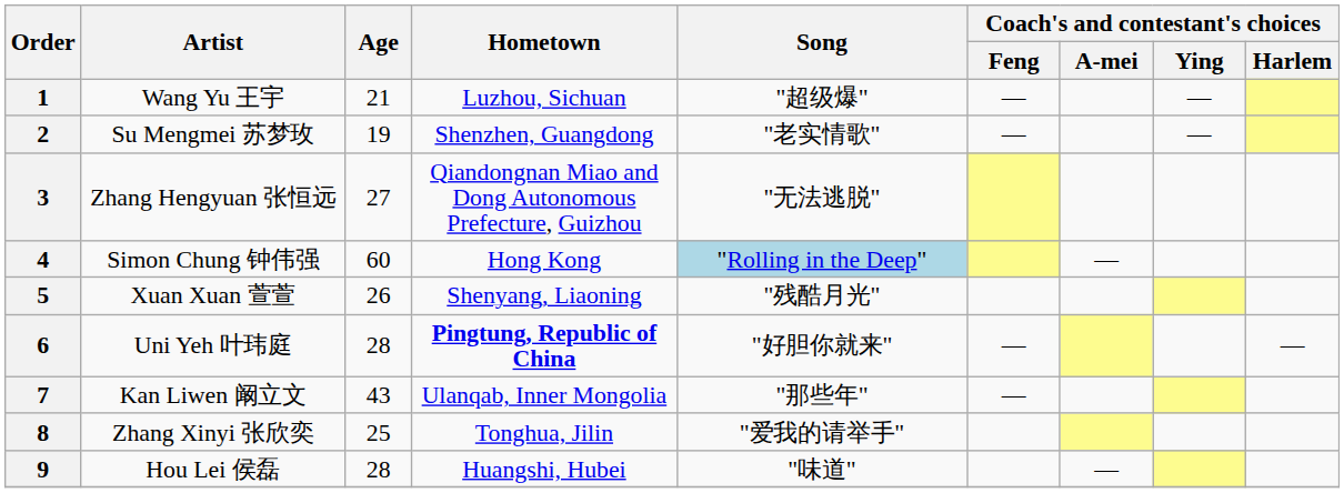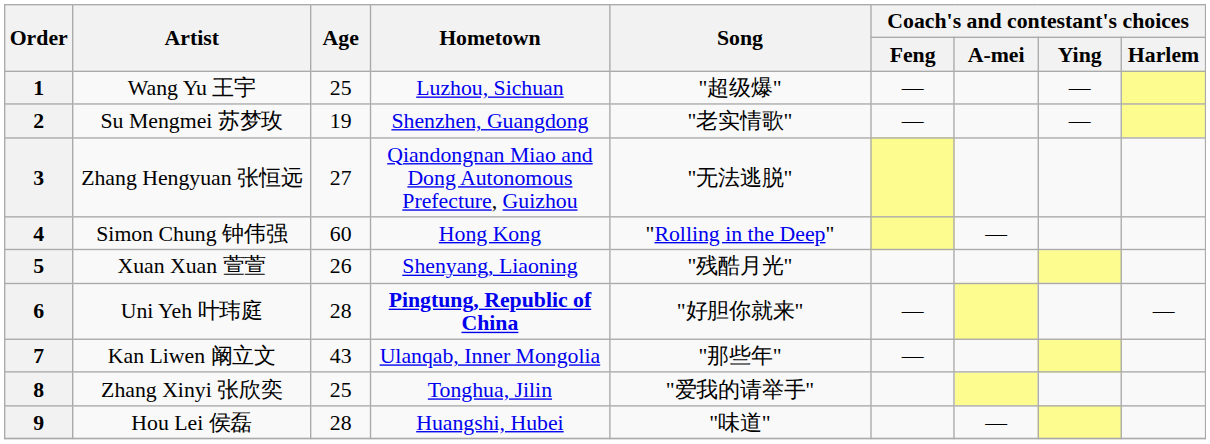1 | Age: 21 -> 25
4 | Song: lightblue background -> no background
